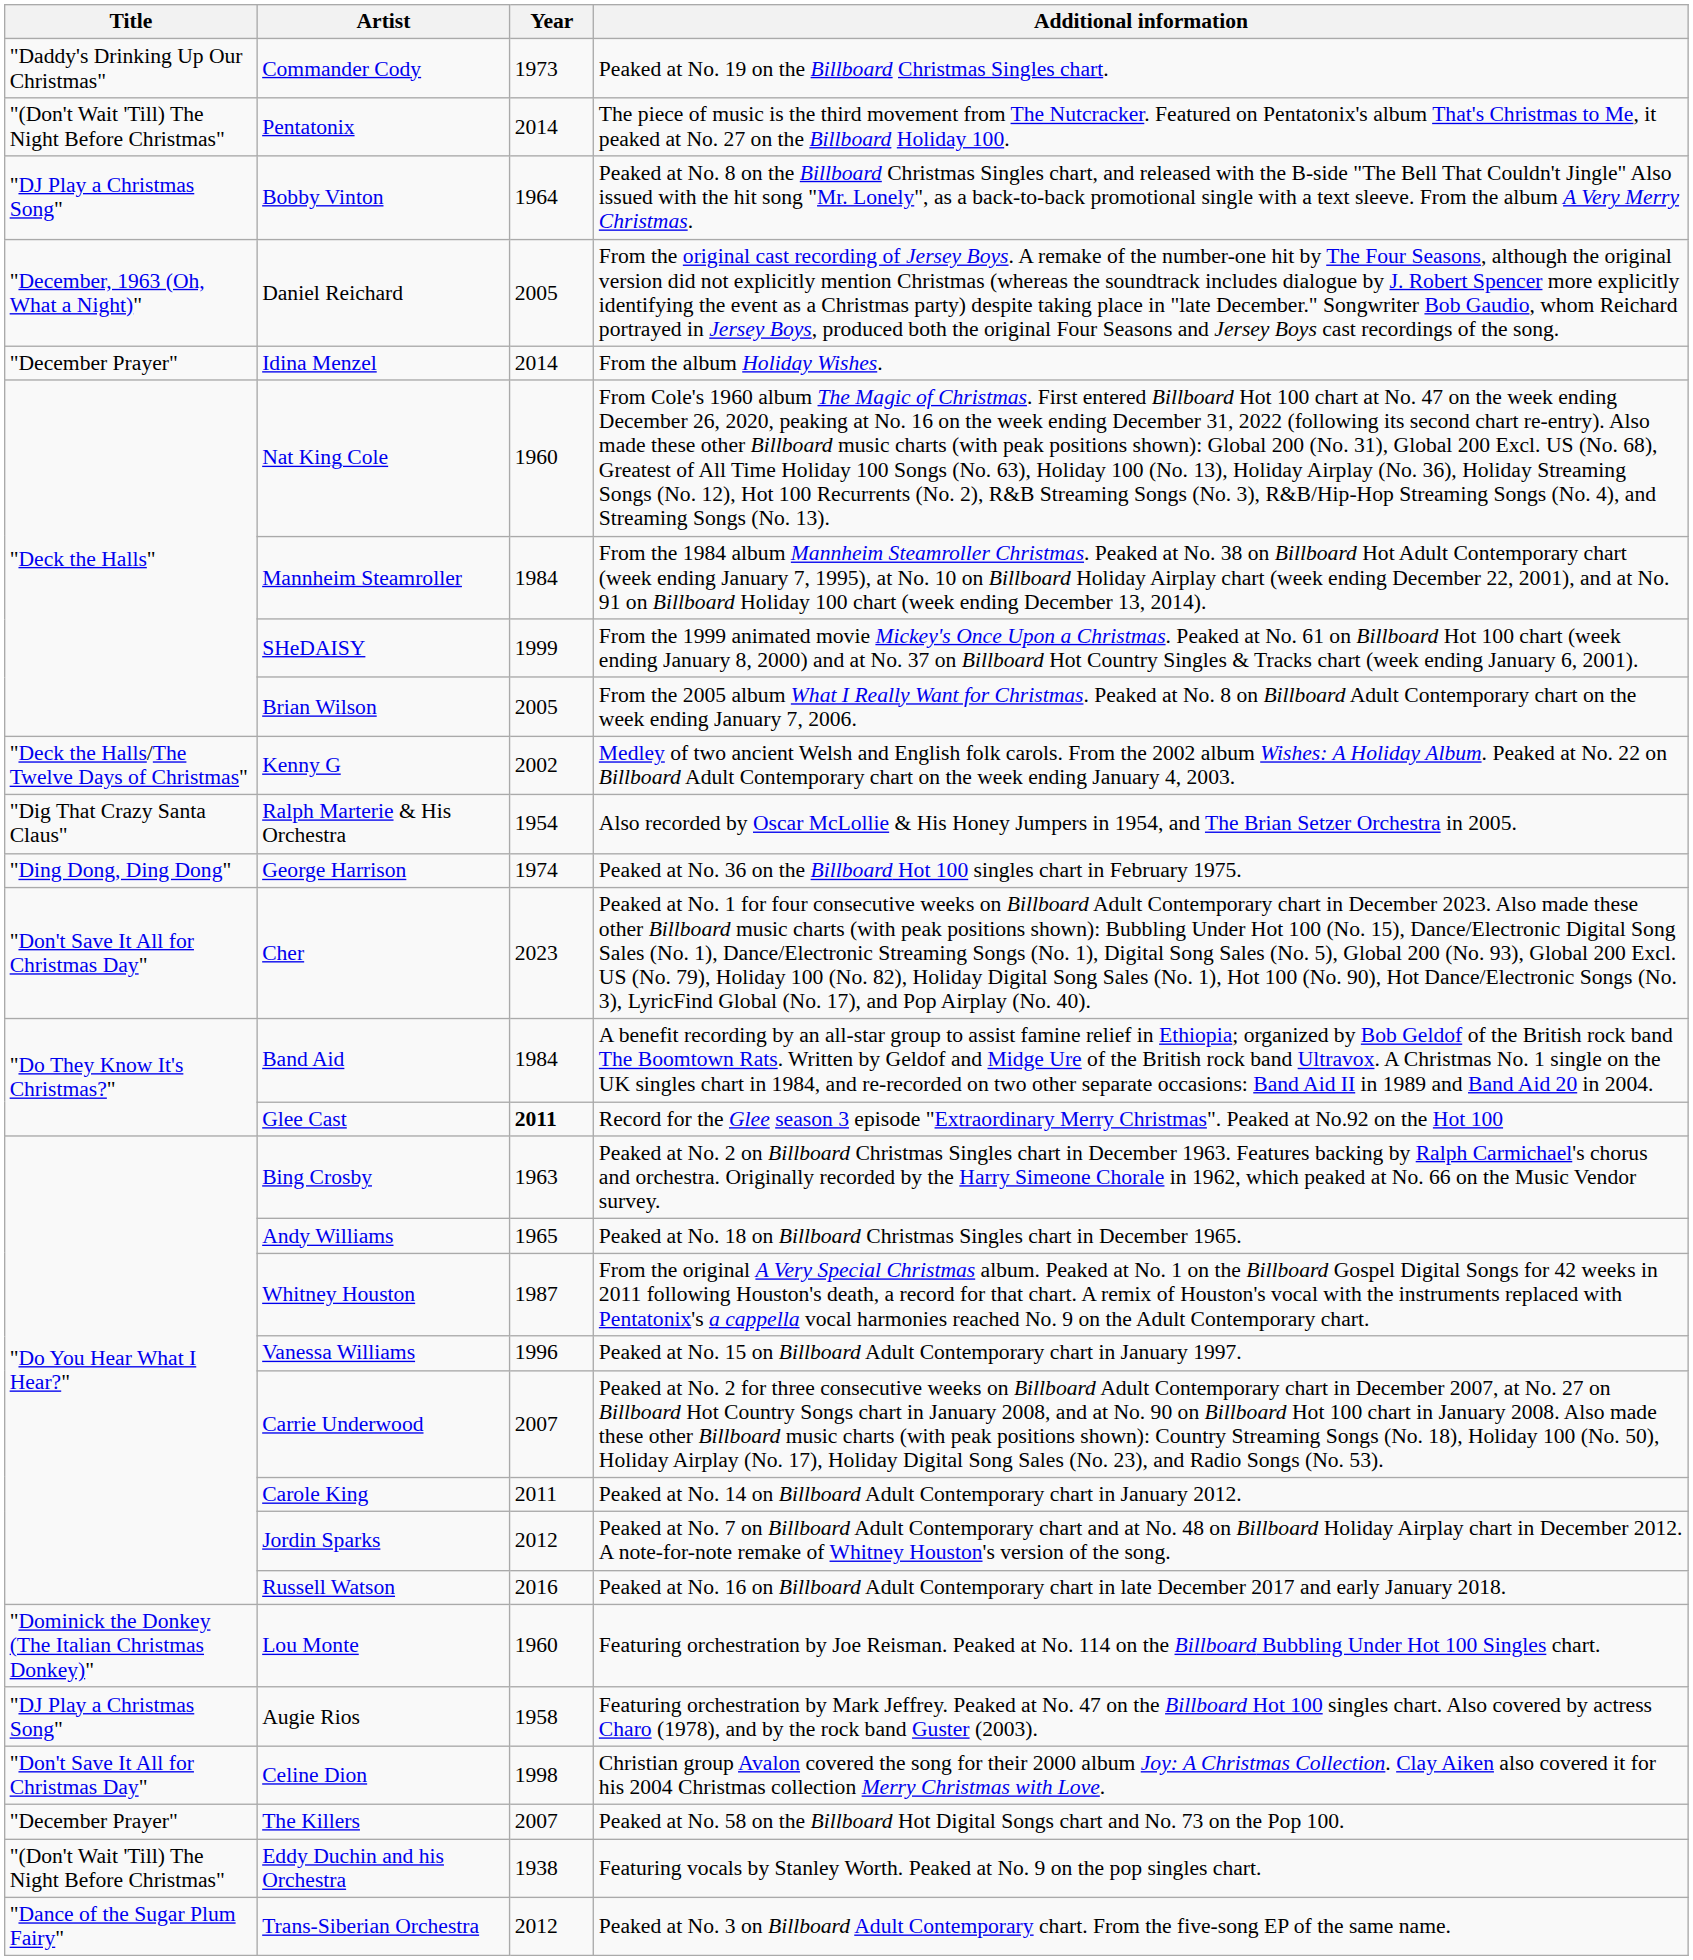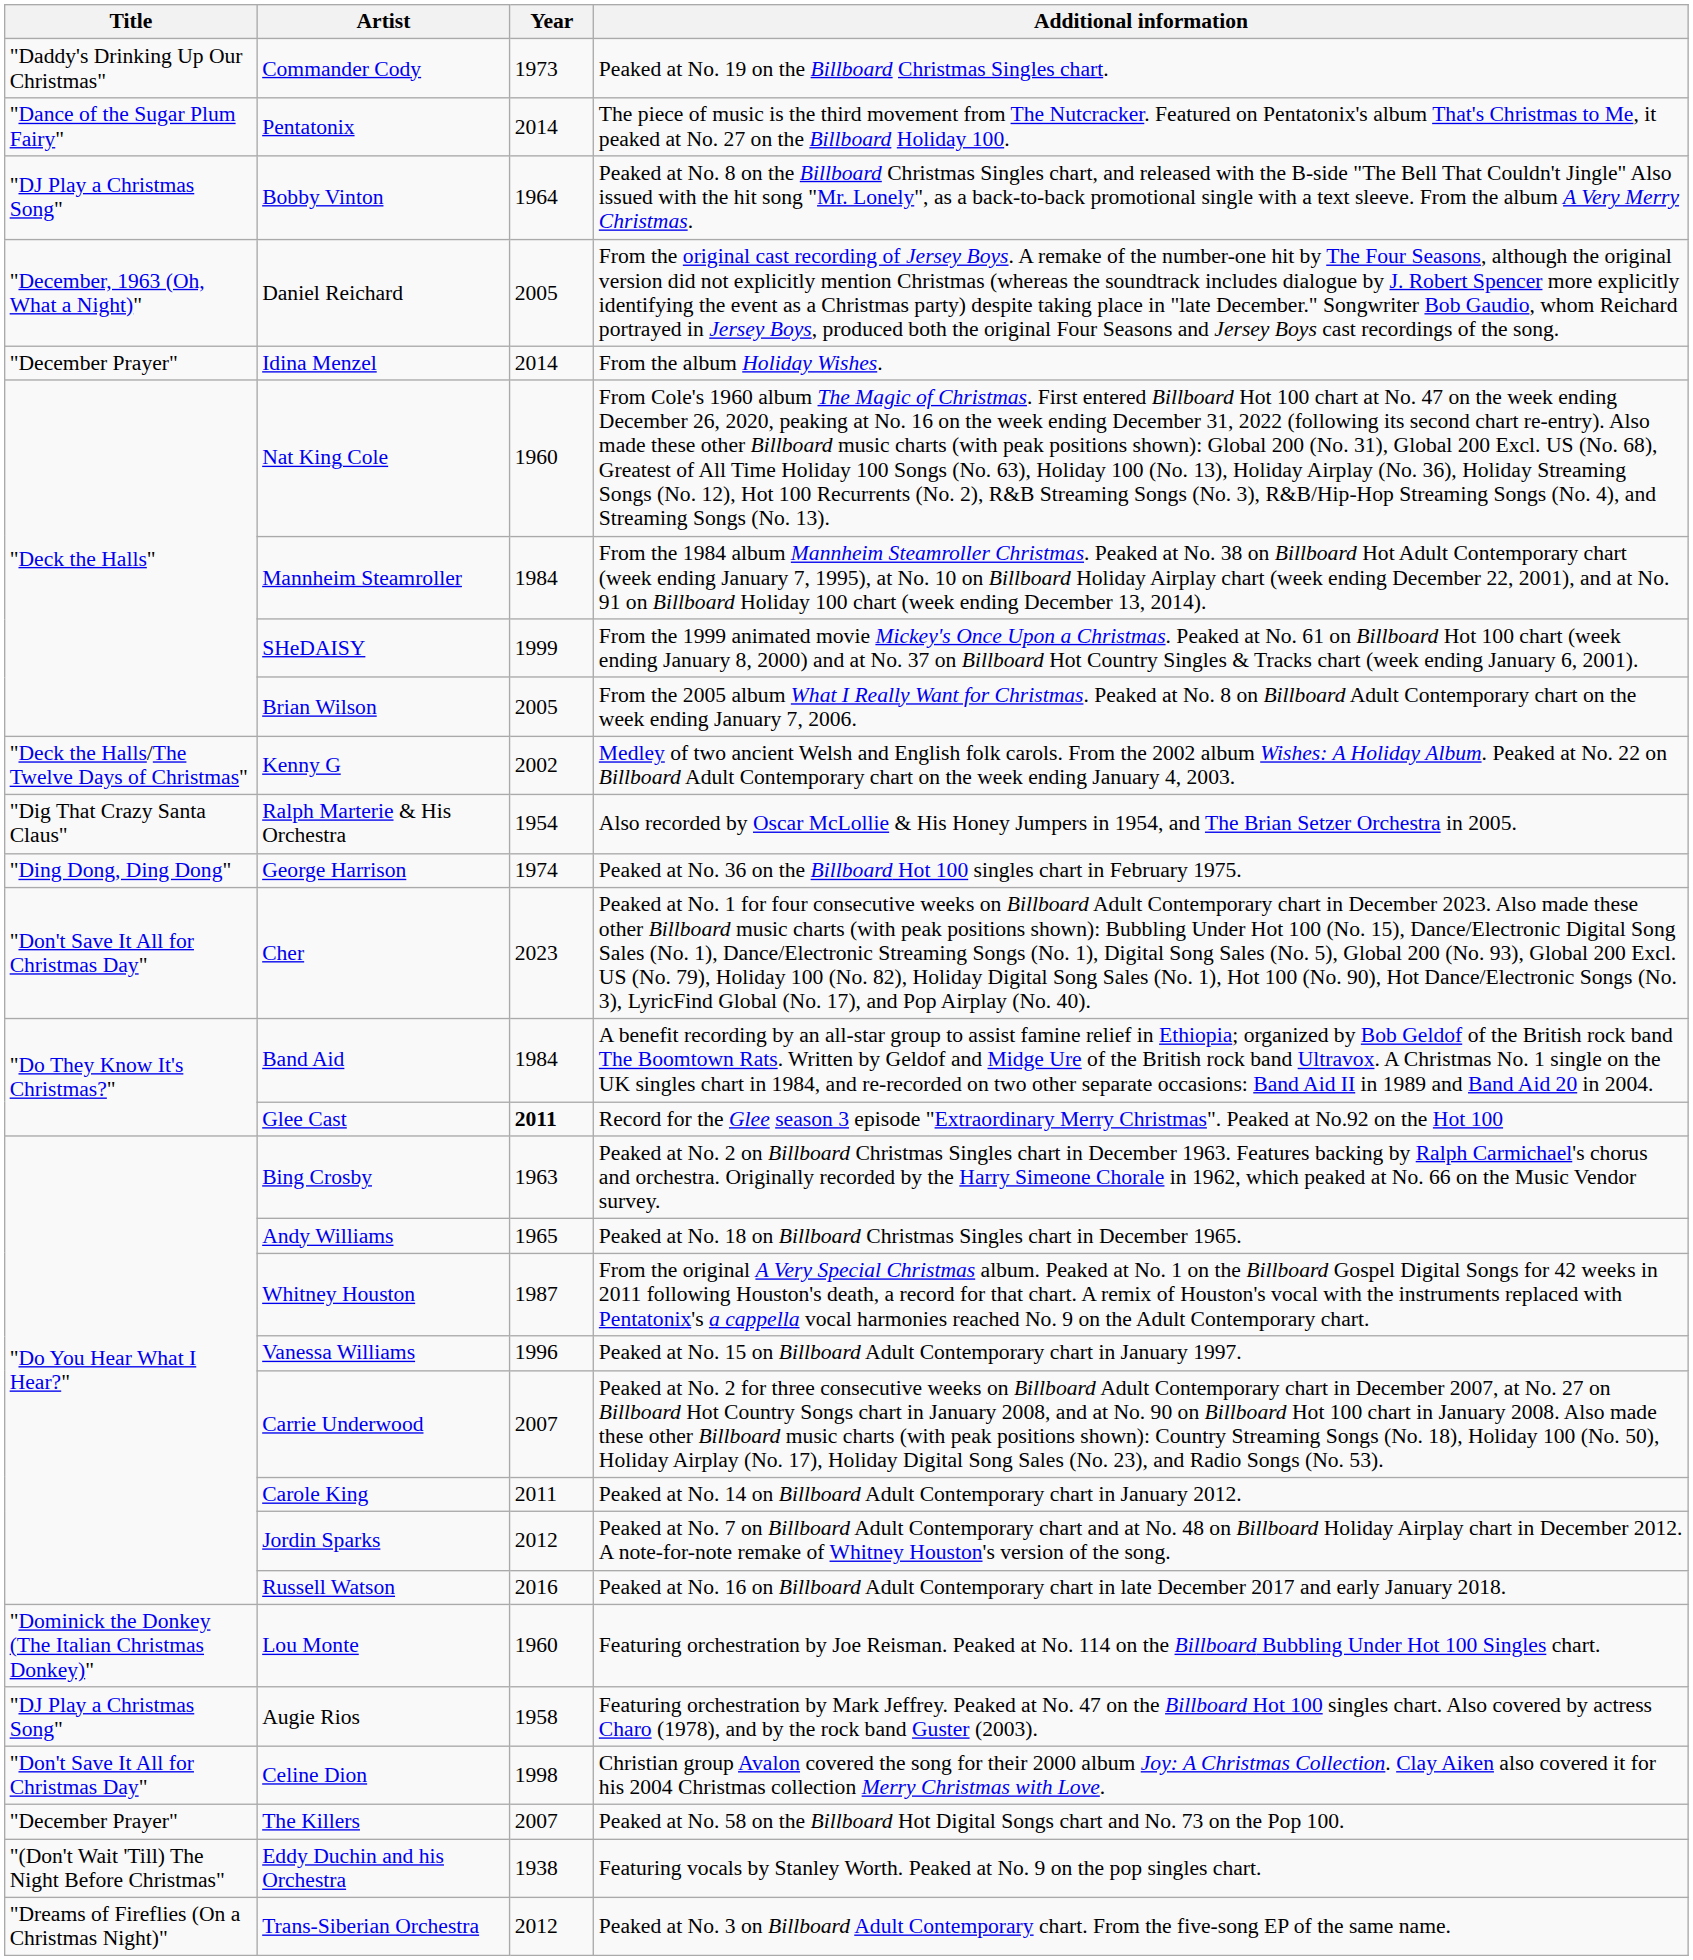Pentatonix | Title: "(Don't Wait 'Till) The Night Before Christmas" -> "Dance of the Sugar Plum Fairy"
Trans-Siberian Orchestra | Title: "Dance of the Sugar Plum Fairy" -> "Dreams of Fireflies (On a Christmas Night)"
